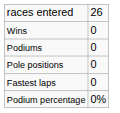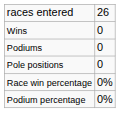- row: Fastest laps | 0
+ row: Race win percentage | 0%
